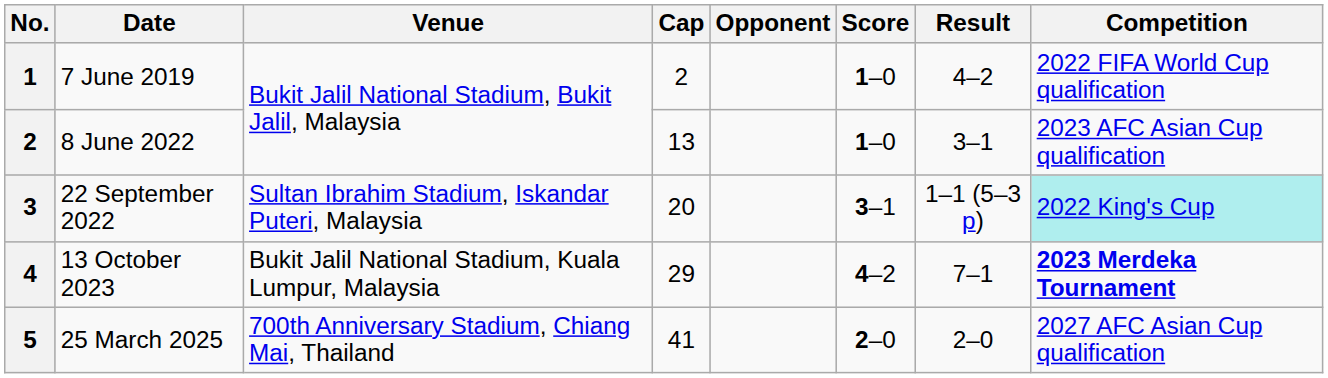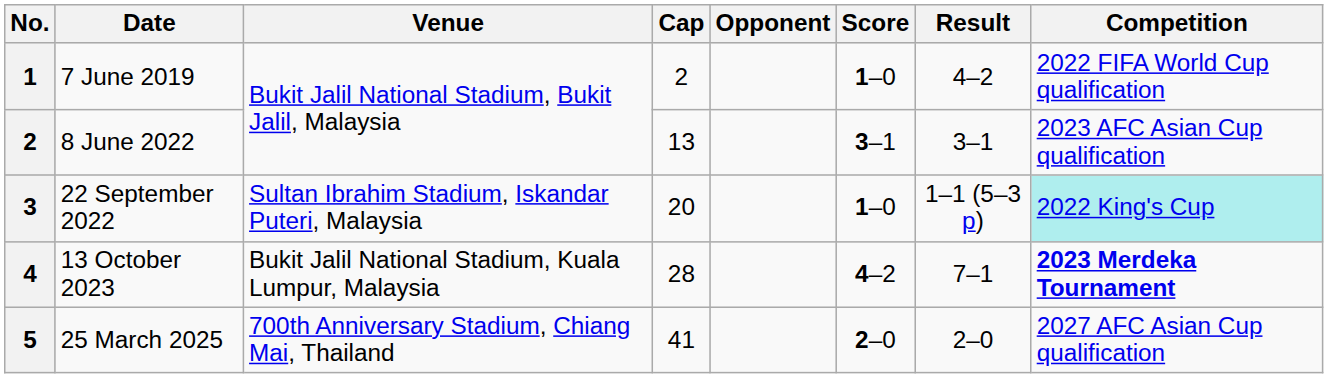8 June 2022 | Score: 1–0 -> 3–1
22 September 2022 | Score: 3–1 -> 1–0
13 October 2023 | Cap: 29 -> 28
